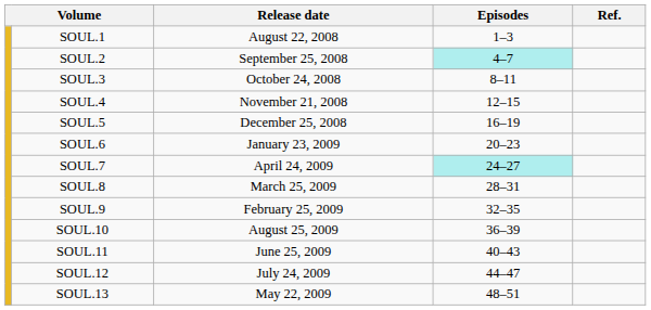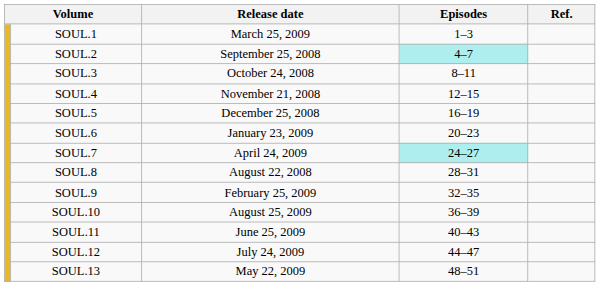SOUL.1 | Release date: August 22, 2008 -> March 25, 2009
SOUL.8 | Release date: March 25, 2009 -> August 22, 2008
